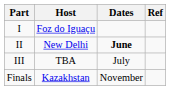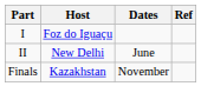II | Dates: bold -> normal
- row: III | TBA | July
